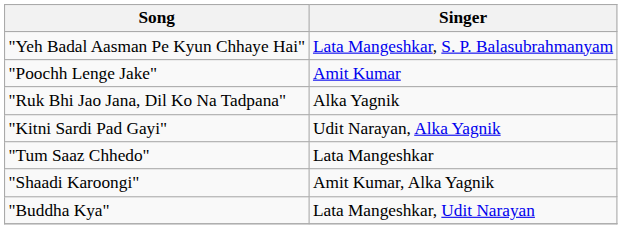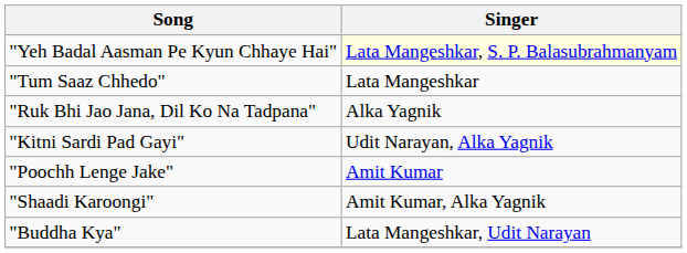"Yeh Badal Aasman Pe Kyun Chhaye Hai" | Singer: no background -> lightyellow background
rows swapped: "Tum Saaz Chhedo" <-> "Poochh Lenge Jake"
